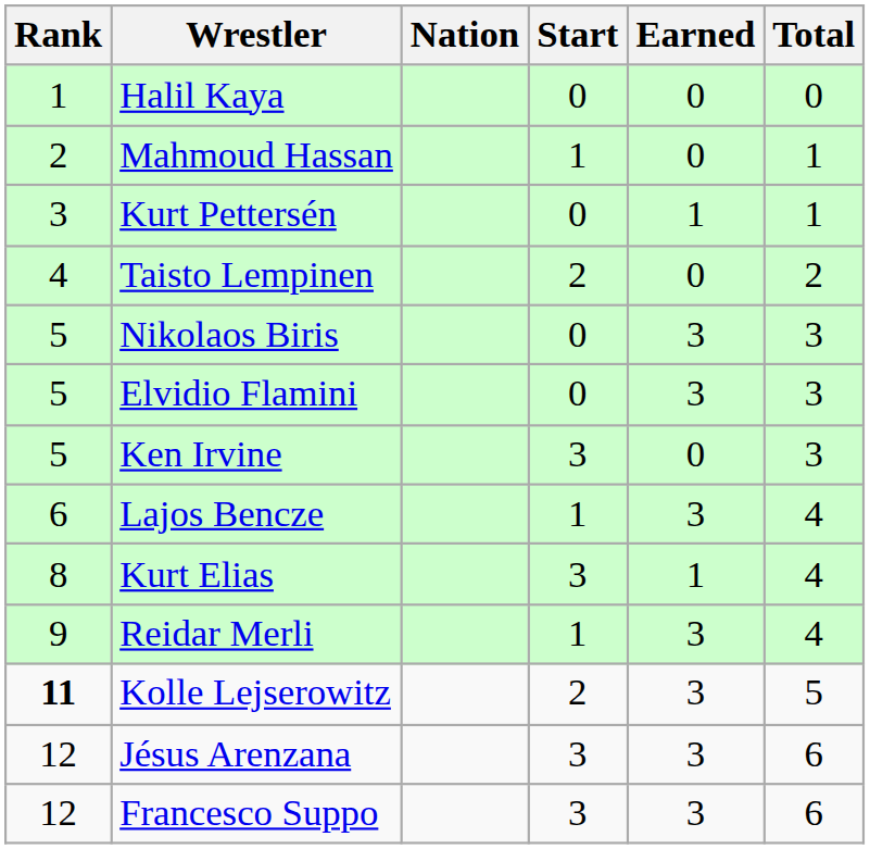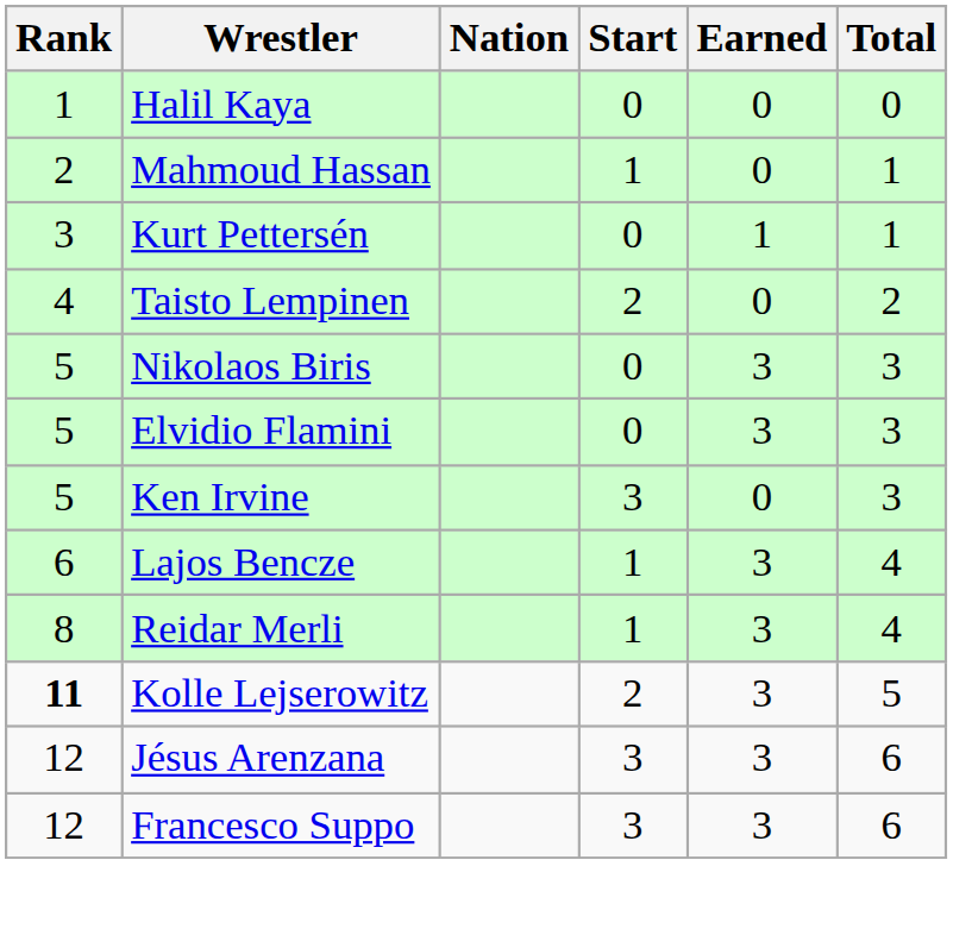- row: 8 | Kurt Elias | 3 | 1 | 4
Reidar Merli | Rank: 9 -> 8
